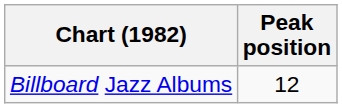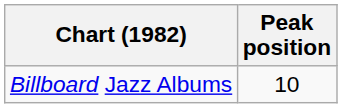Billboard Jazz Albums | Peak position: 12 -> 10
